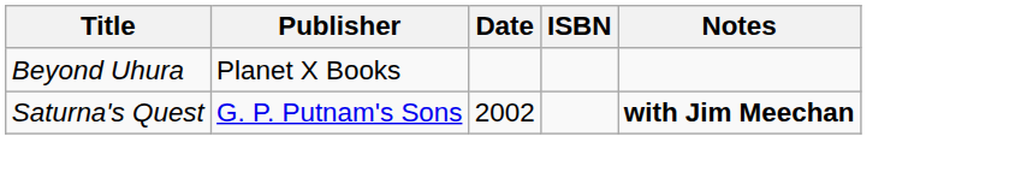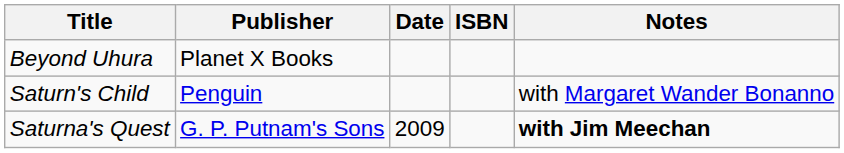+ row: Saturn's Child | Penguin | with Margaret Wander Bonanno
Saturna's Quest | Date: 2002 -> 2009
